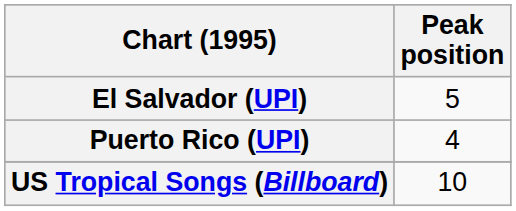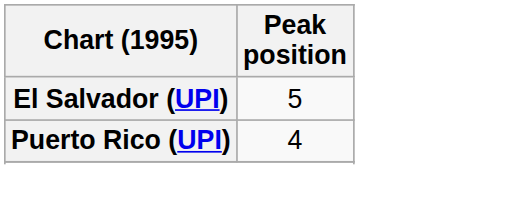- row: US Tropical Songs (Billboard) | 10
